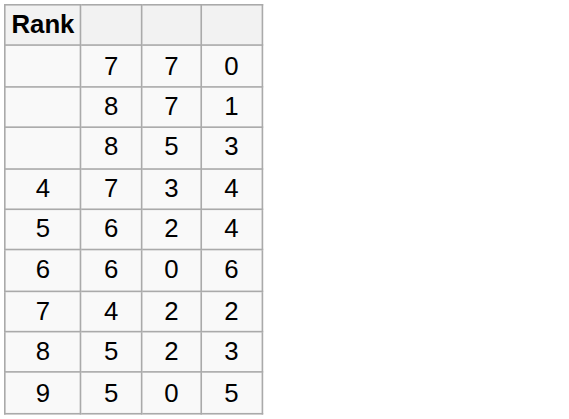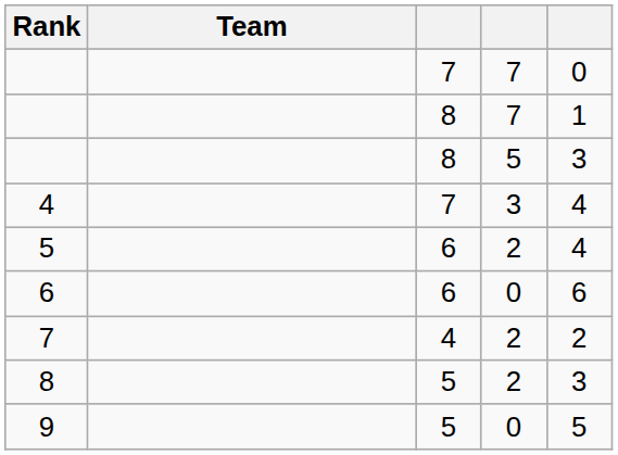+ column: Team
